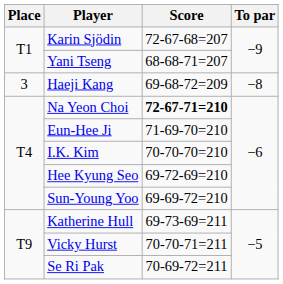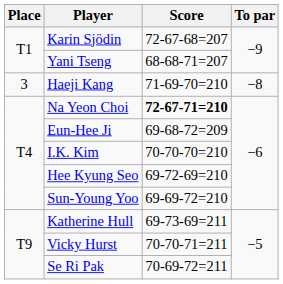Haeji Kang | Score: 69-68-72=209 -> 71-69-70=210
Eun-Hee Ji | Score: 71-69-70=210 -> 69-68-72=209
